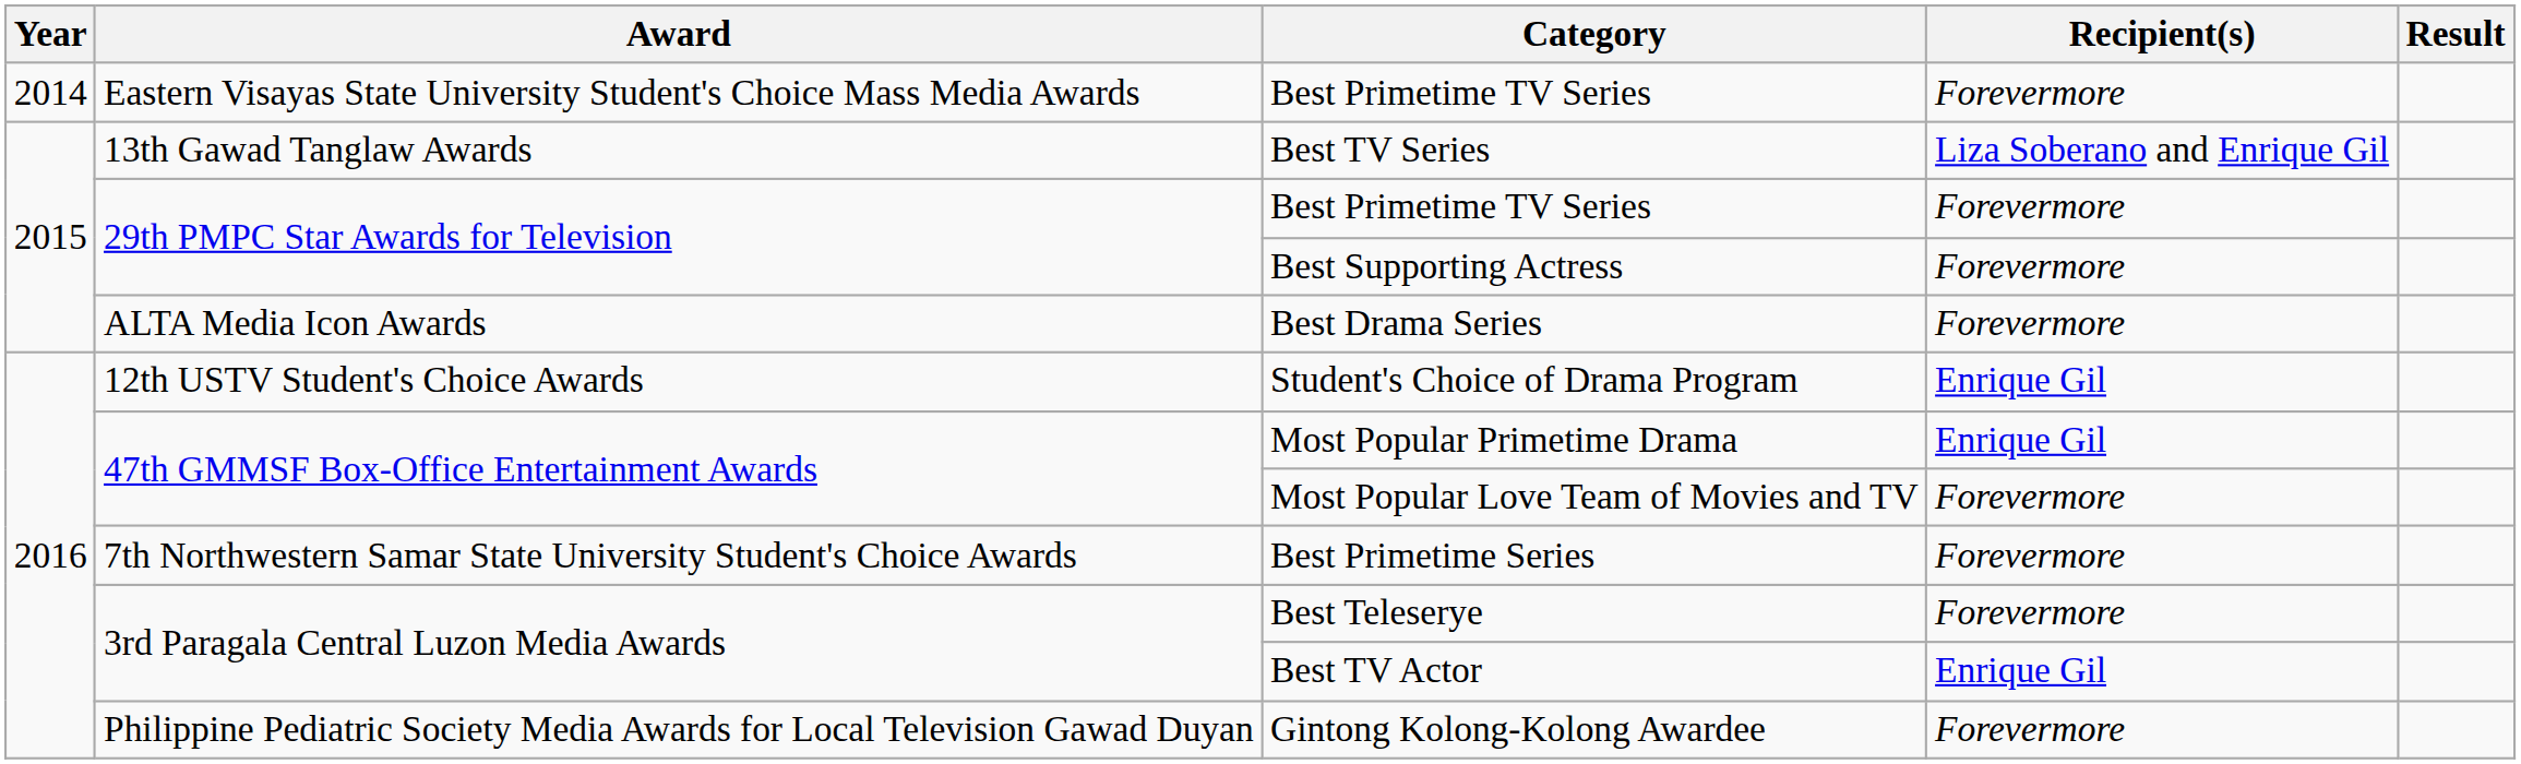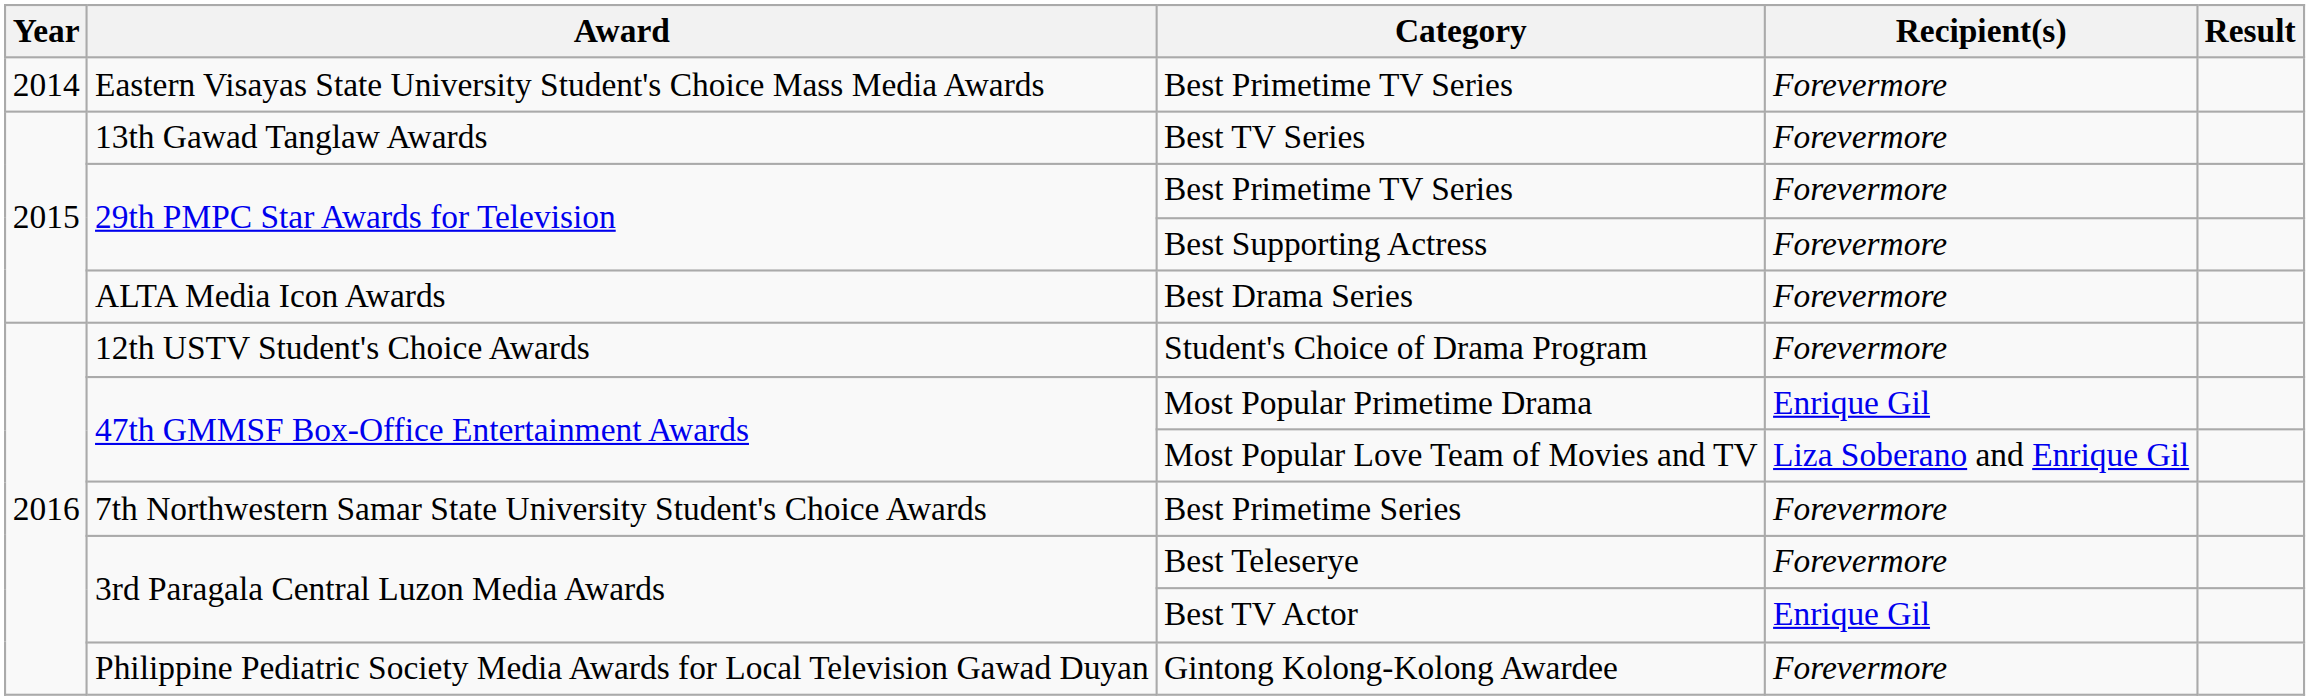Best TV Series | Recipient(s): Liza Soberano and Enrique Gil -> Forevermore
Student's Choice of Drama Program | Recipient(s): Enrique Gil -> Forevermore
Most Popular Love Team of Movies and TV | Recipient(s): Forevermore -> Liza Soberano and Enrique Gil
